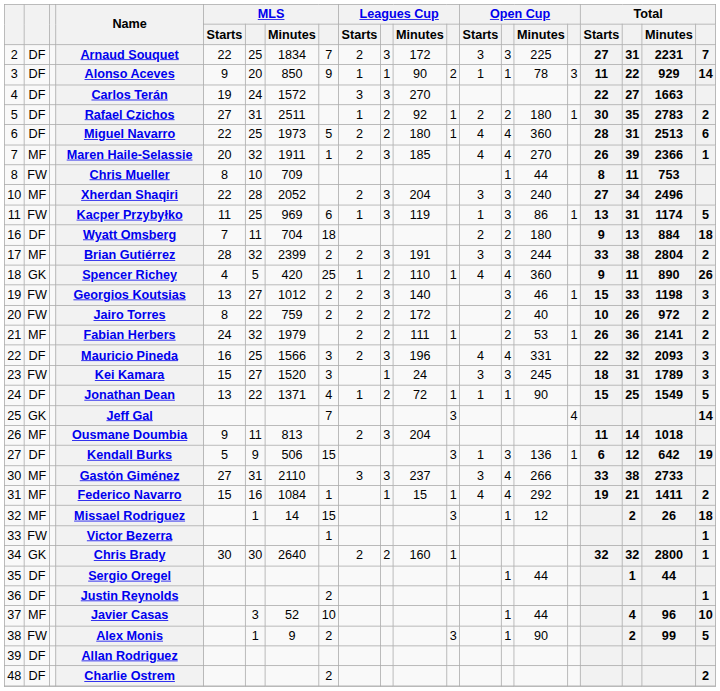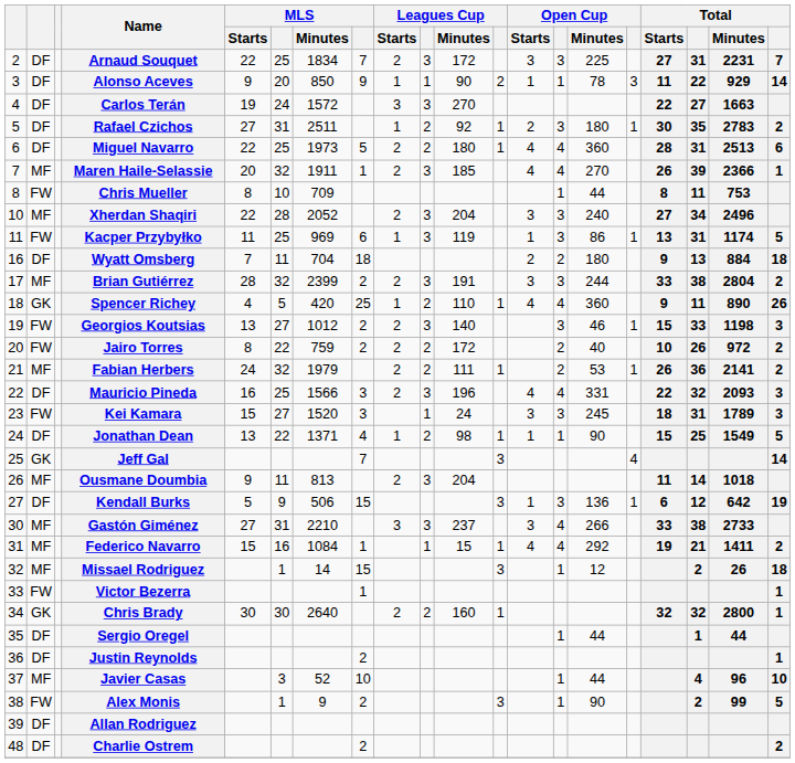Rafael Czichos | column 14: 2 -> 3
Jonathan Dean | Leagues Cup / Minutes: 72 -> 98
Gastón Giménez | MLS / Minutes: 2110 -> 2210
